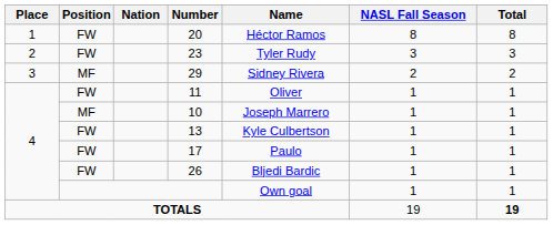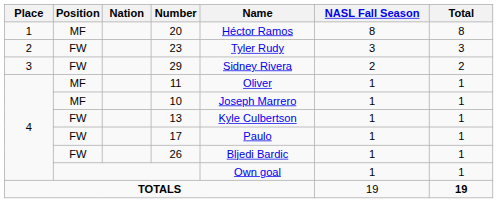20 | Position: FW -> MF
29 | Position: MF -> FW
11 | Position: FW -> MF
